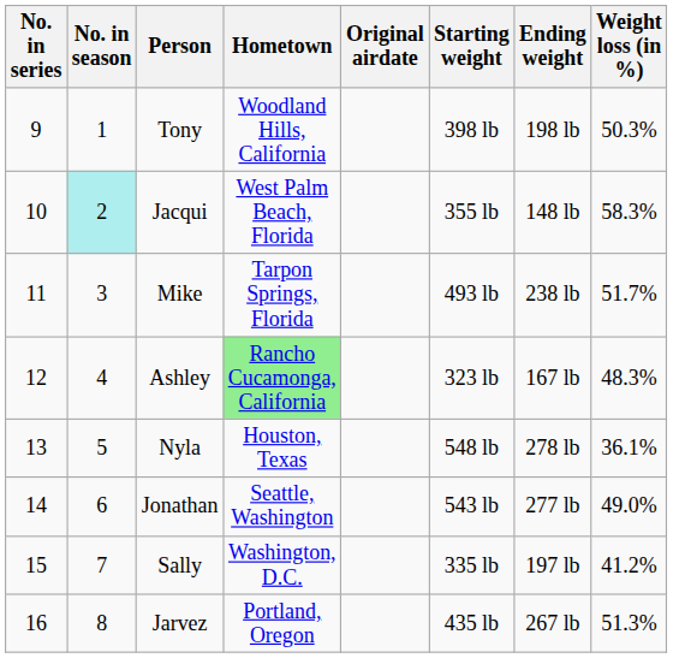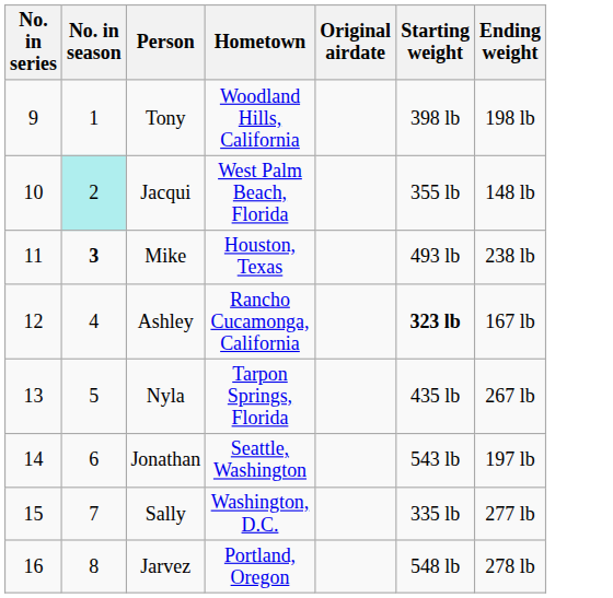- column: Weight loss (in %) | 50.3% | 58.3% | 51.7% | 48.3% | 36.1% | 49.0% | 41.2% | 51.3%
Mike | No. in season: normal -> bold
Mike | Hometown: Tarpon Springs, Florida -> Houston, Texas
Ashley | Hometown: lightgreen background -> no background
Ashley | Starting weight: normal -> bold
Nyla | Hometown: Houston, Texas -> Tarpon Springs, Florida
Nyla | Starting weight: 548 lb -> 435 lb
Nyla | Ending weight: 278 lb -> 267 lb
Jonathan | Ending weight: 277 lb -> 197 lb
Sally | Ending weight: 197 lb -> 277 lb
Jarvez | Starting weight: 435 lb -> 548 lb
Jarvez | Ending weight: 267 lb -> 278 lb
